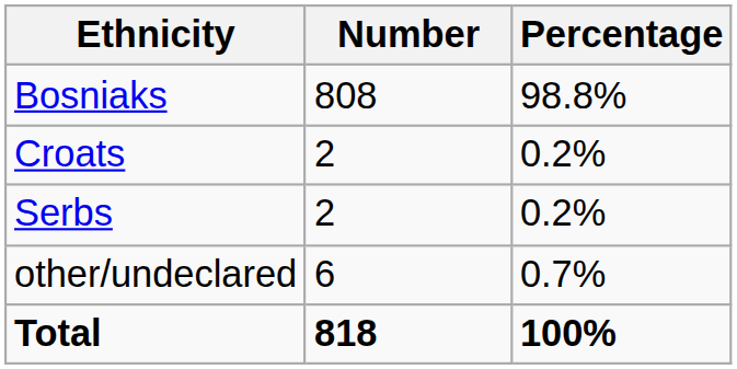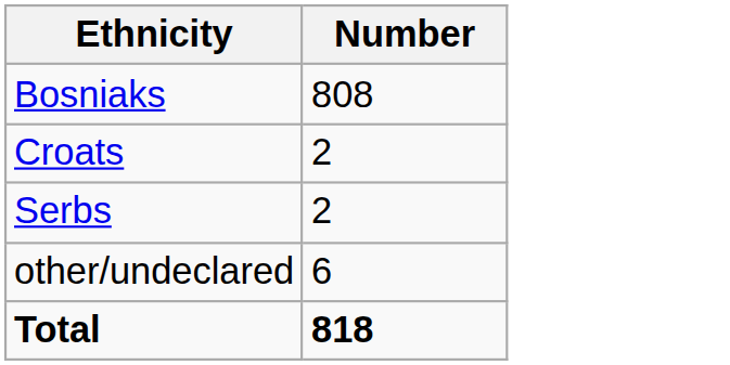- column: Percentage | 98.8% | 0.2% | 0.2% | 0.7% | 100%
